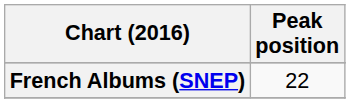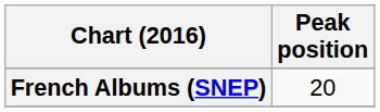French Albums (SNEP) | Peak position: 22 -> 20
